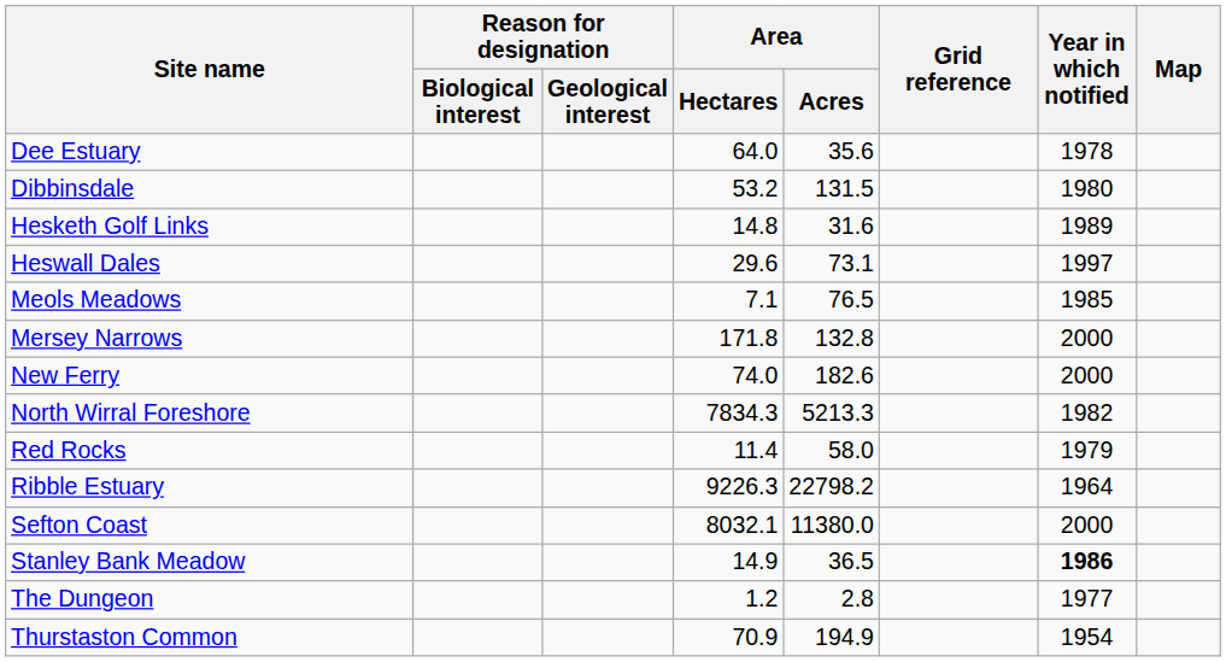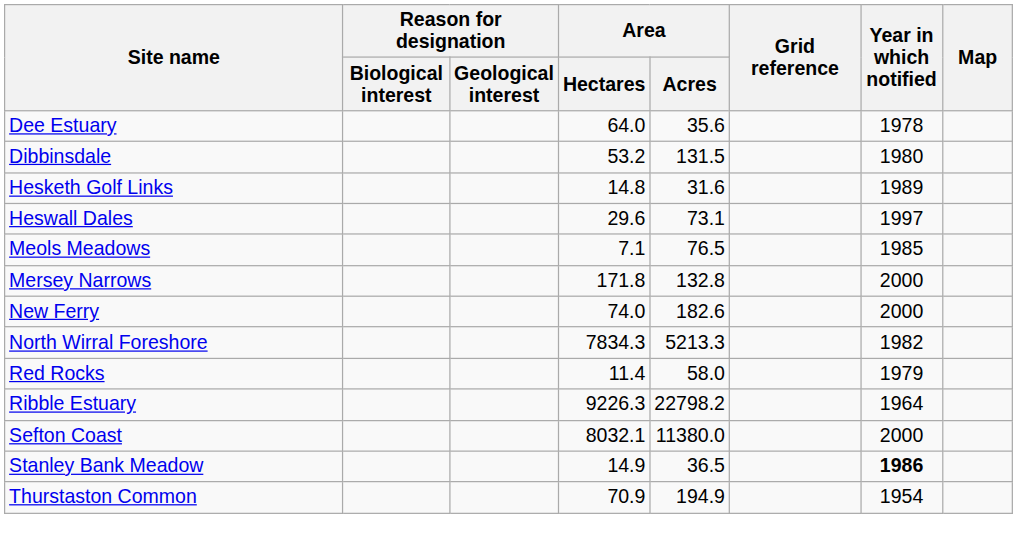- row: The Dungeon | 1.2 | 2.8 | 1977
